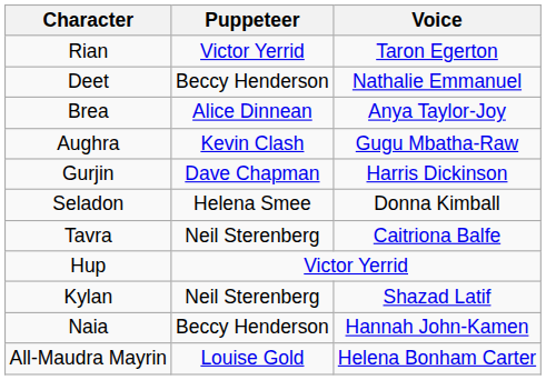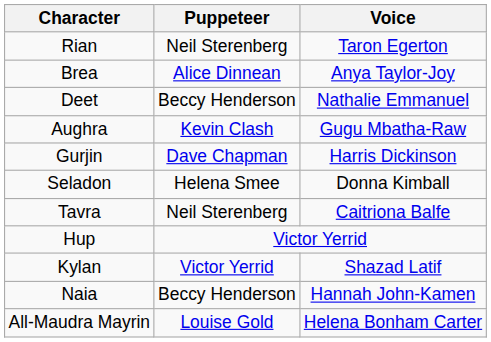Rian | Puppeteer: Victor Yerrid -> Neil Sterenberg
rows swapped: Brea <-> Deet
Kylan | Puppeteer: Neil Sterenberg -> Victor Yerrid
